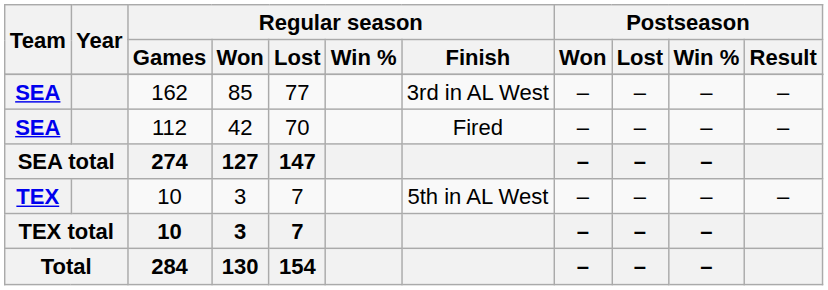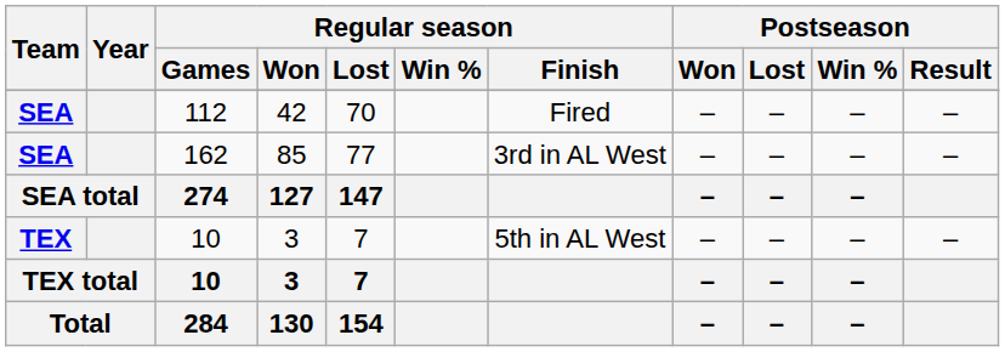rows swapped: 162 <-> 112
